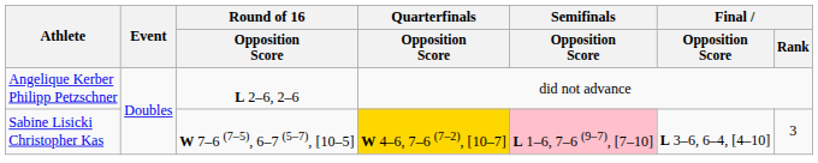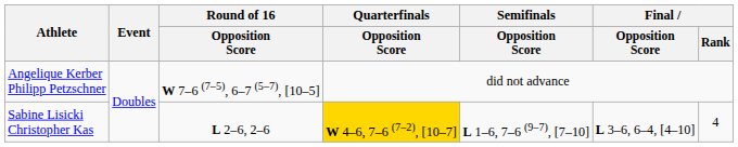Angelique Kerber Philipp Petzschner | Round of 16 / Opposition Score: L 2–6, 2–6 -> W 7–6 (7–5), 6–7 (5–7), [10–5]
Sabine Lisicki Christopher Kas | Round of 16 / Opposition Score: W 7–6 (7–5), 6–7 (5–7), [10–5] -> L 2–6, 2–6
Sabine Lisicki Christopher Kas | Semifinals / Opposition Score: pink background -> no background
Sabine Lisicki Christopher Kas | Final / Rank: 3 -> 4
